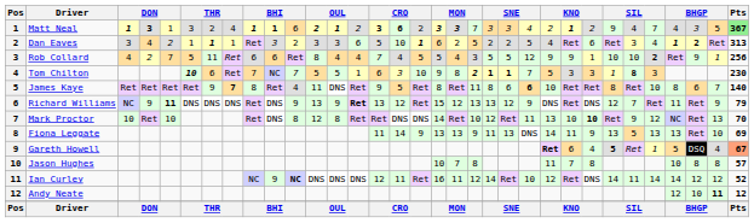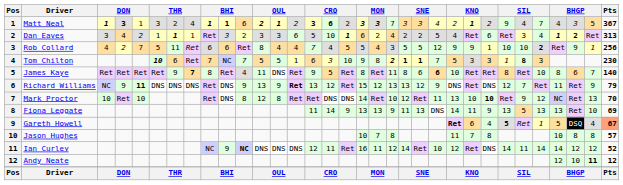Matt Neal | Pts: lightgreen background -> no background
Dan Eaves | column 20: 5 -> 4
